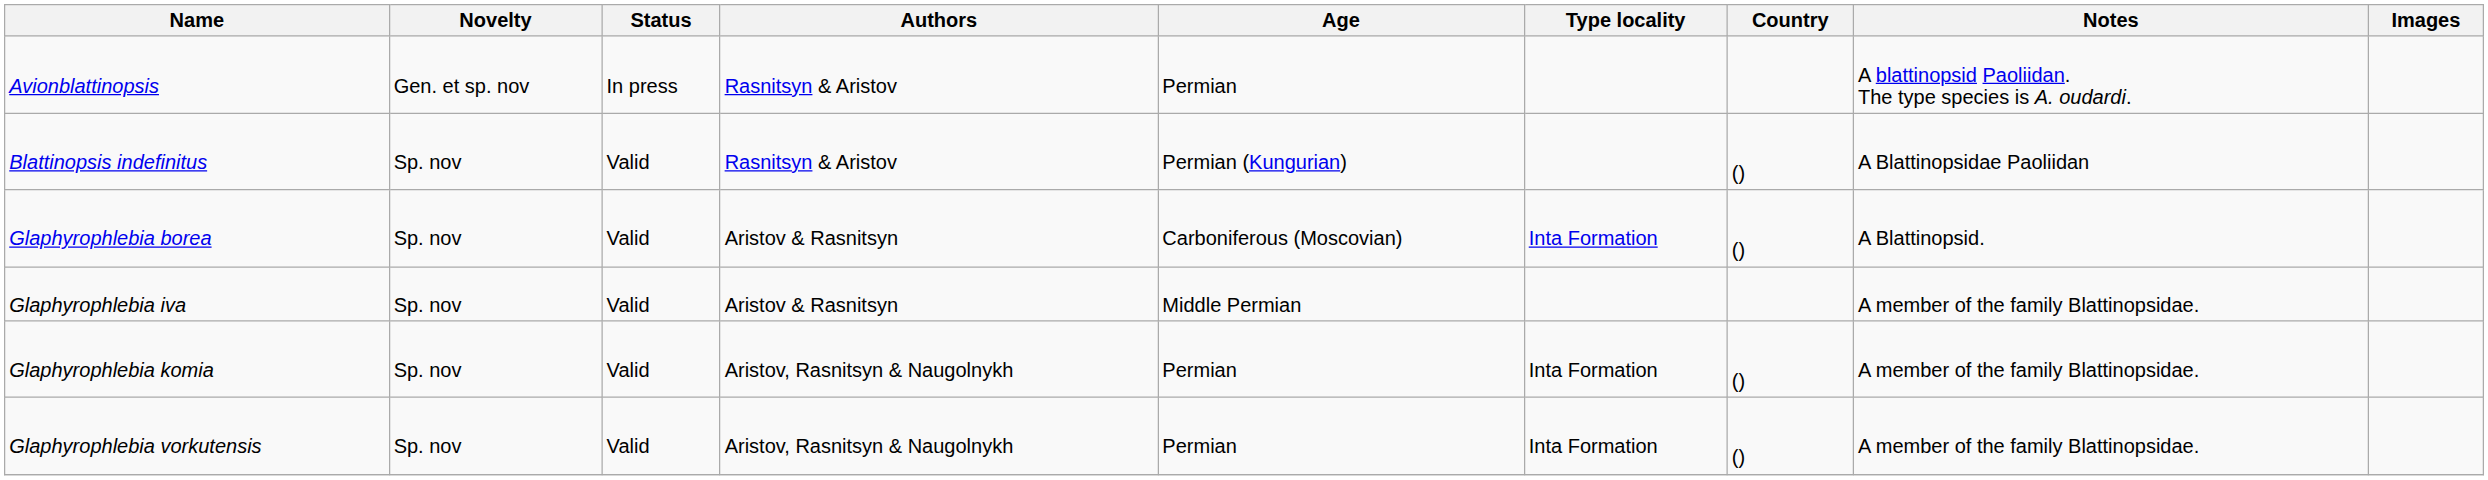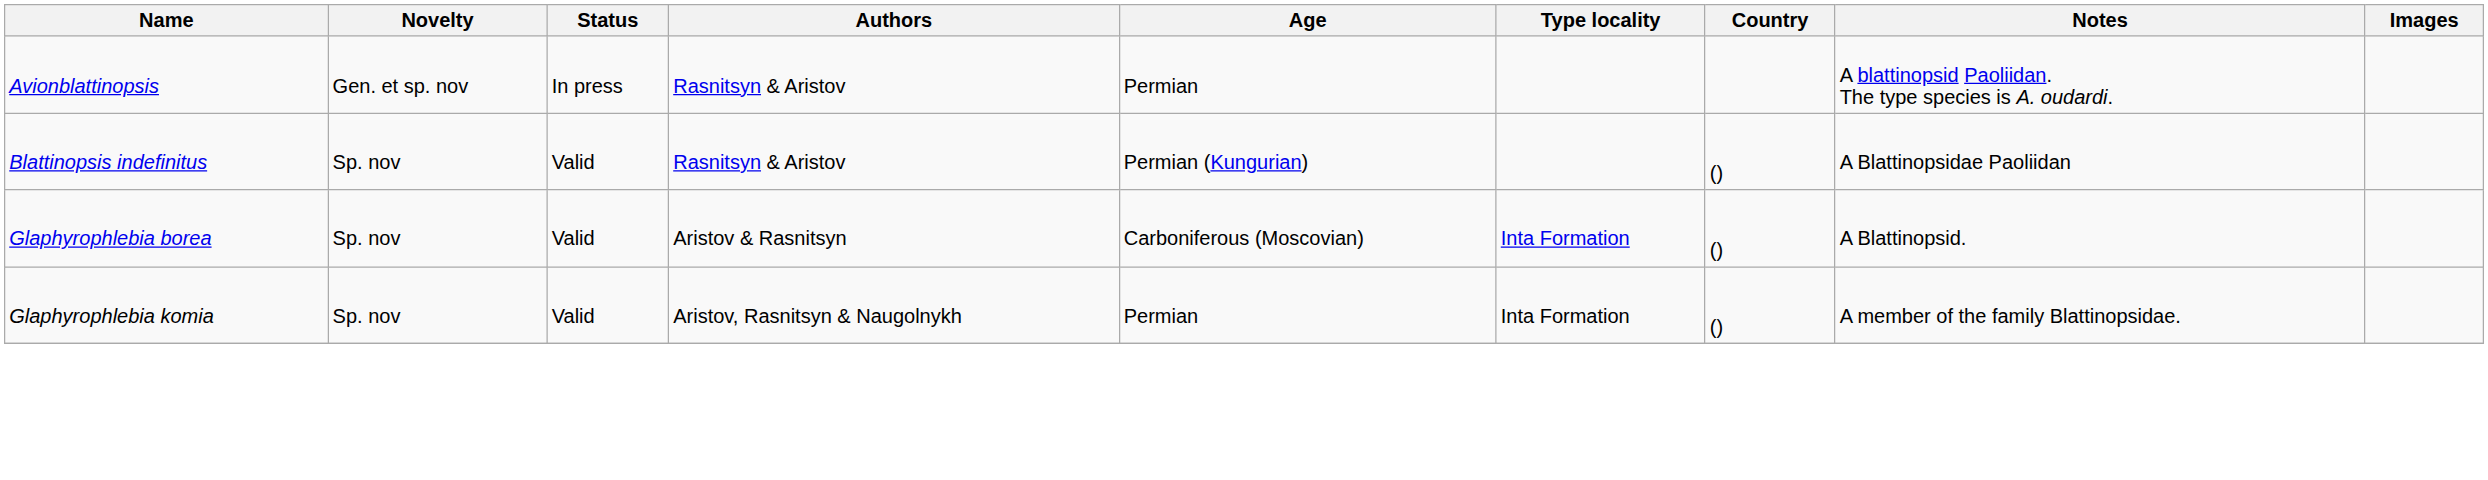- row: Glaphyrophlebia iva | Sp. nov | Valid | Aristov & Rasnitsyn | Middle Permian | A member of the family Blattinopsidae.
- row: Glaphyrophlebia vorkutensis | Sp. nov | Valid | Aristov, Rasnitsyn & Naugolnykh | Permian | Inta Formation | () | A member of the family Blattinopsidae.
